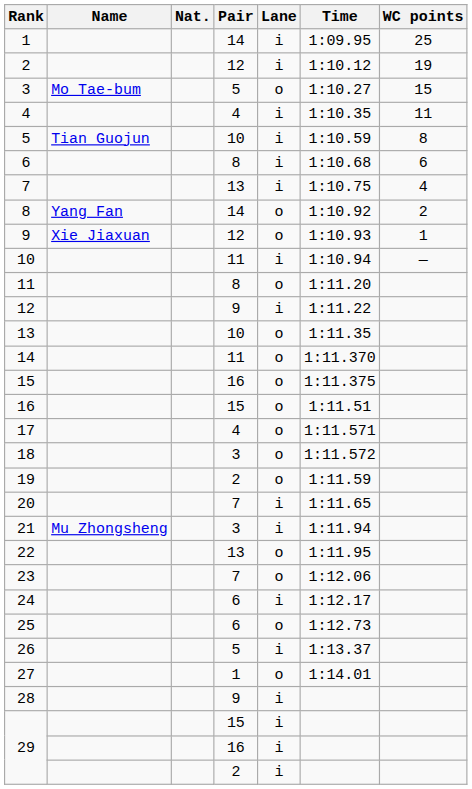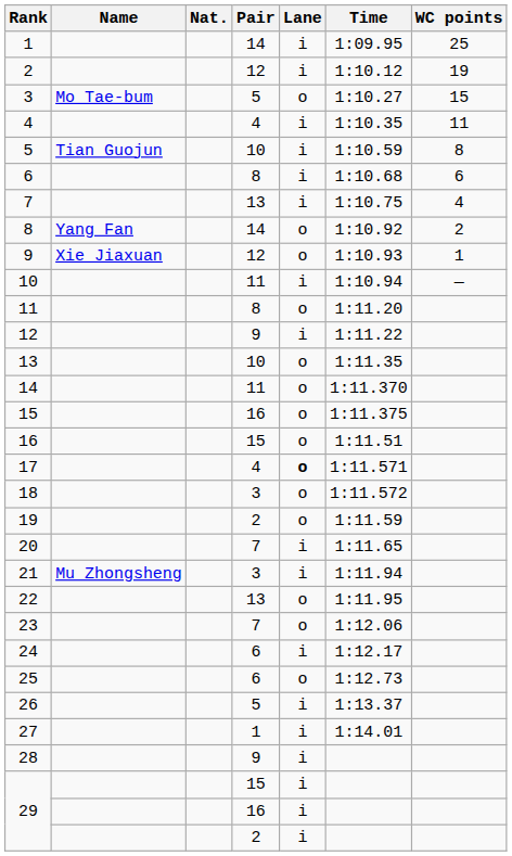17 | Lane: normal -> bold
27 | Lane: o -> i
